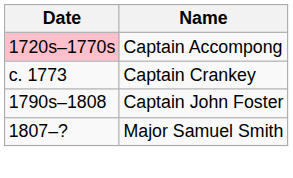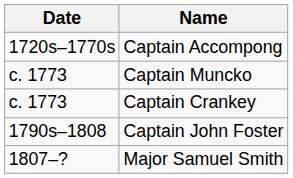Captain Accompong | Date: pink background -> no background
+ row: c. 1773 | Captain Muncko
